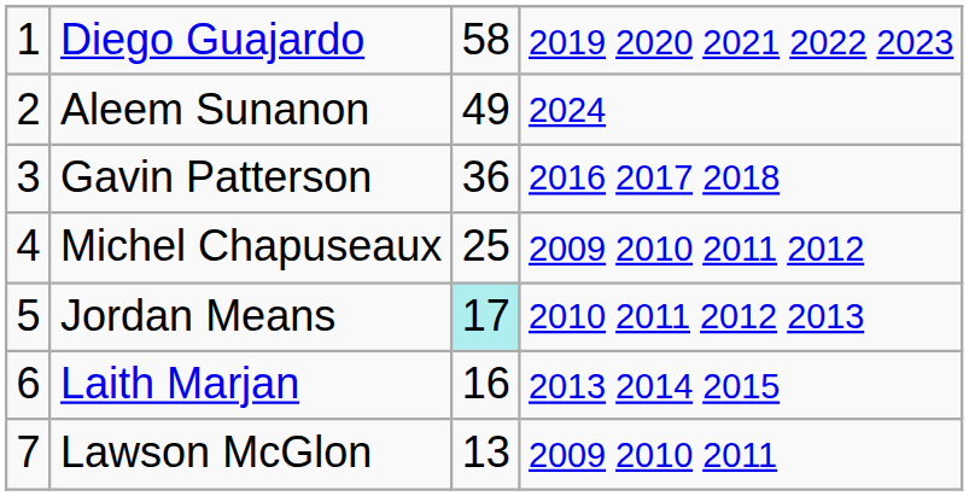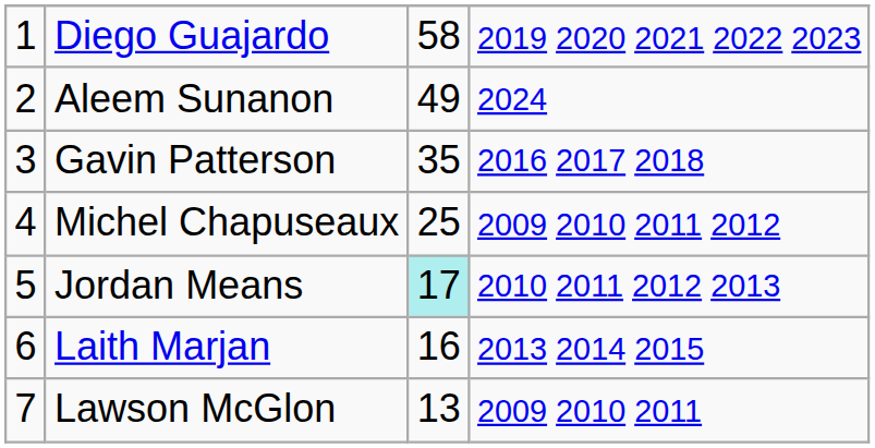Gavin Patterson | column 3: 36 -> 35
